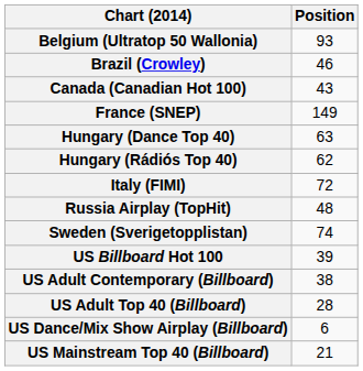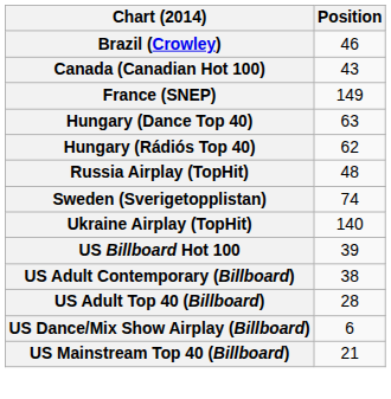- row: Belgium (Ultratop 50 Wallonia) | 93
- row: Italy (FIMI) | 72
+ row: Ukraine Airplay (TopHit) | 140
